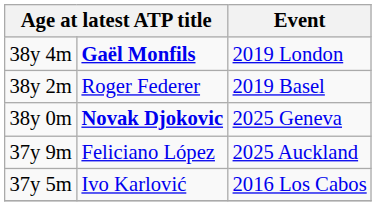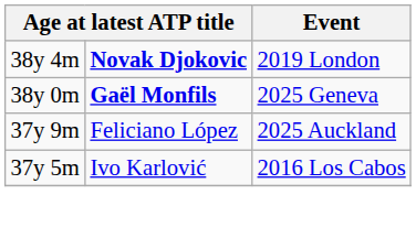38y 4m | column 2: Gaël Monfils -> Novak Djokovic
- row: 38y 2m | Roger Federer | 2019 Basel
38y 0m | column 2: Novak Djokovic -> Gaël Monfils
